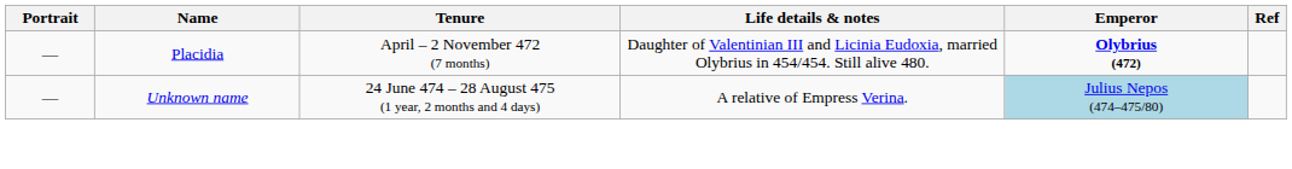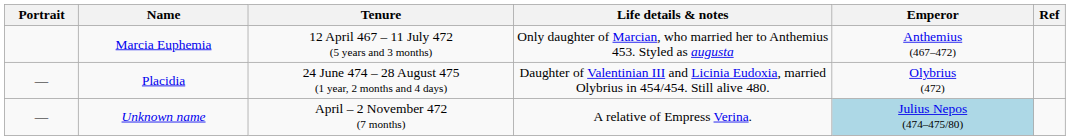+ row: Marcia Euphemia | 12 April 467 – 11 July 472 (5 years and 3 months) | Only daughter of Marcian, who married her to Anthemius 453. Styled as augusta | Anthemius (467–472)
Placidia | Tenure: April – 2 November 472 (7 months) -> 24 June 474 – 28 August 475 (1 year, 2 months and 4 days)
Placidia | Emperor: bold -> normal
Unknown name | Tenure: 24 June 474 – 28 August 475 (1 year, 2 months and 4 days) -> April – 2 November 472 (7 months)
